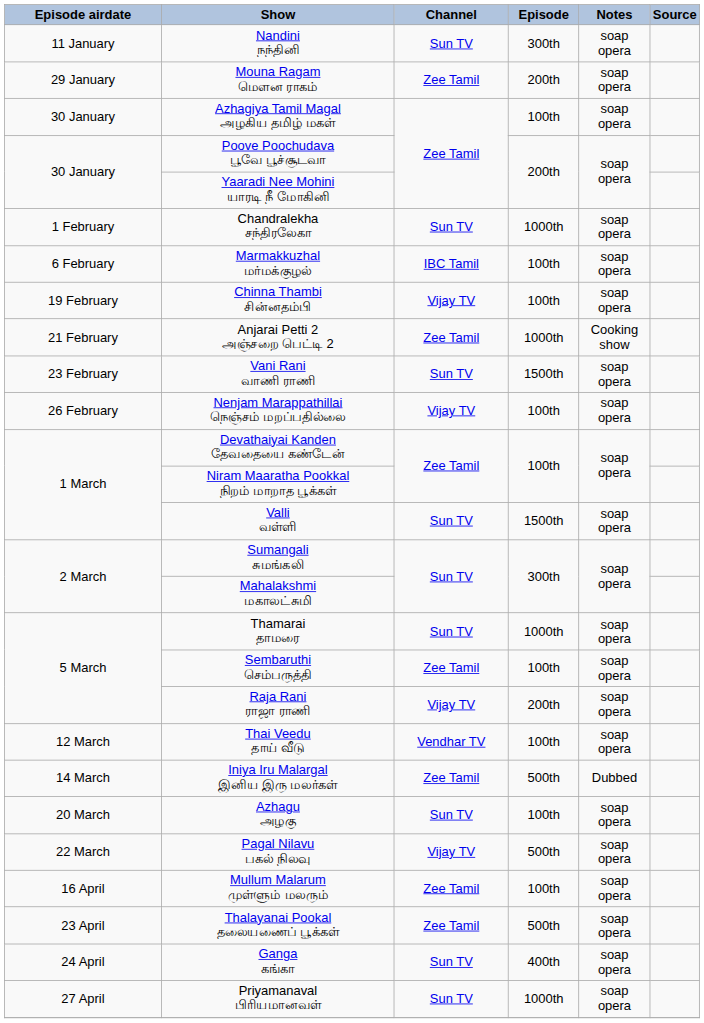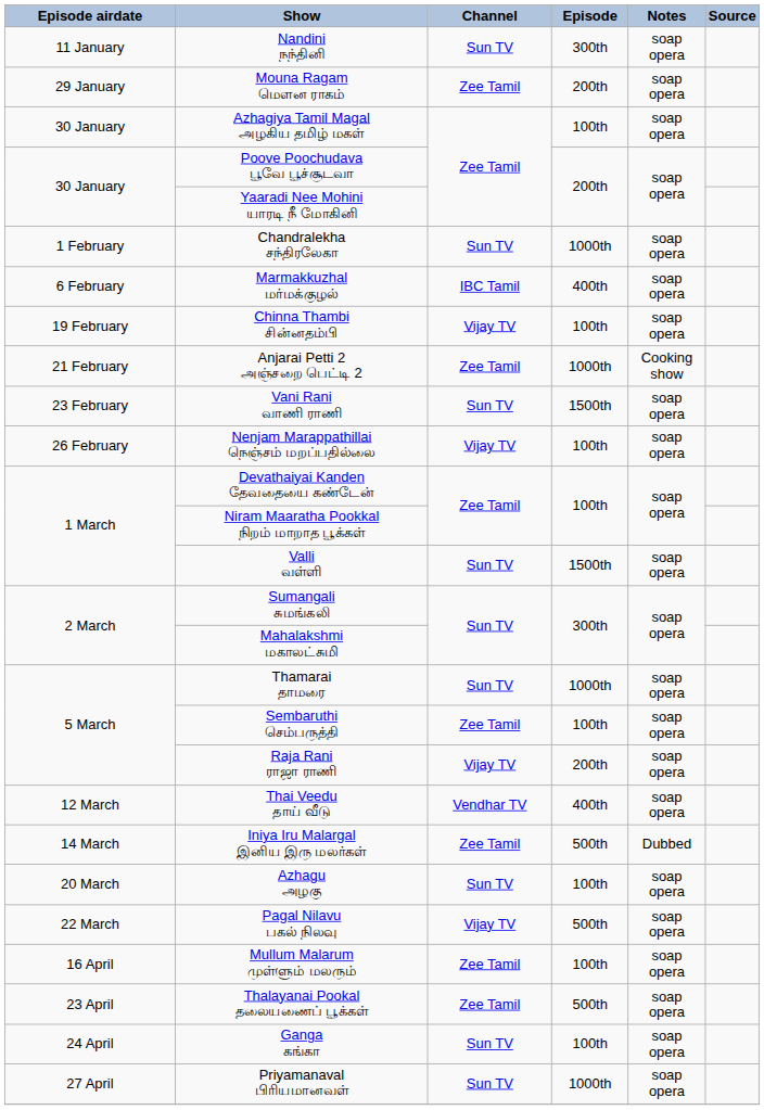Marmakkuzhal மர்மக்குழல் | Episode: 100th -> 400th
Thai Veedu தாய் வீடு | Episode: 100th -> 400th
Ganga கங்கா | Episode: 400th -> 100th
